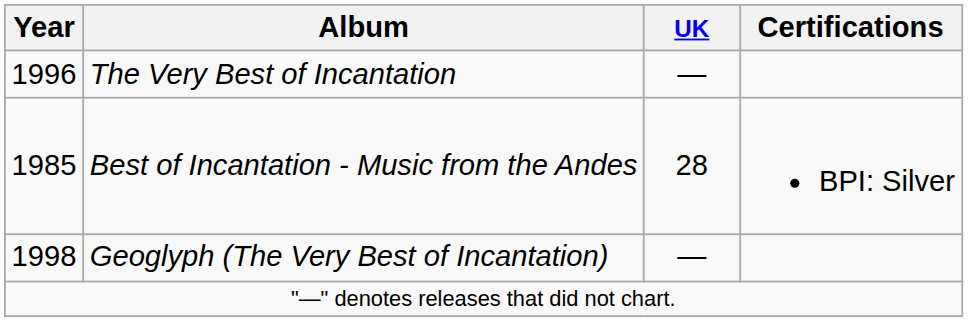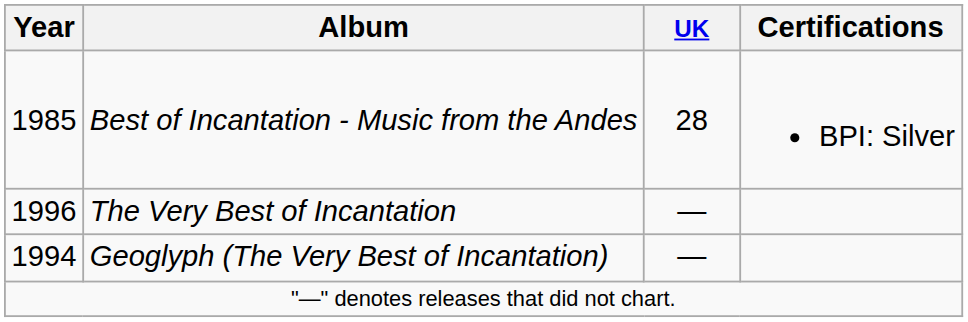rows swapped: Best of Incantation - Music from the Andes <-> The Very Best of Incantation
Geoglyph (The Very Best of Incantation) | Year: 1998 -> 1994
